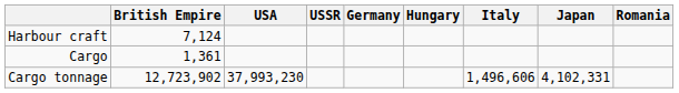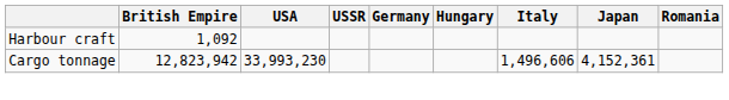Harbour craft | British Empire: 7,124 -> 1,092
- row: Cargo | 1,361
Cargo tonnage | British Empire: 12,723,902 -> 12,823,942
Cargo tonnage | USA: 37,993,230 -> 33,993,230
Cargo tonnage | Japan: 4,102,331 -> 4,152,361
